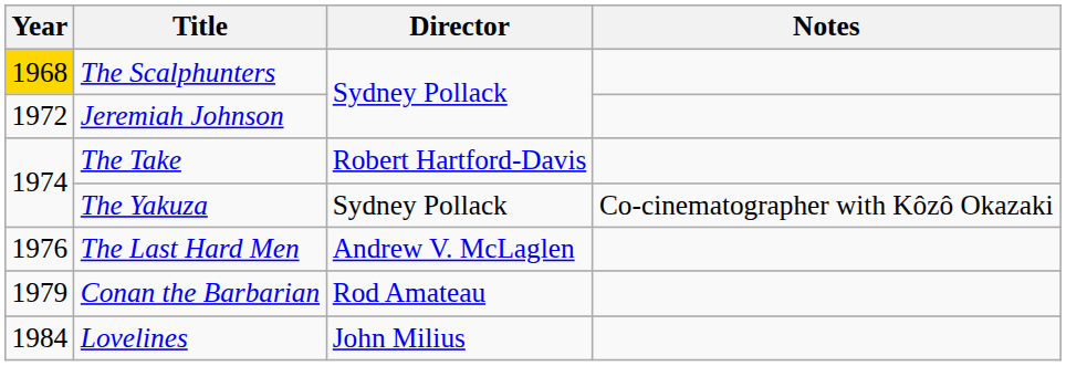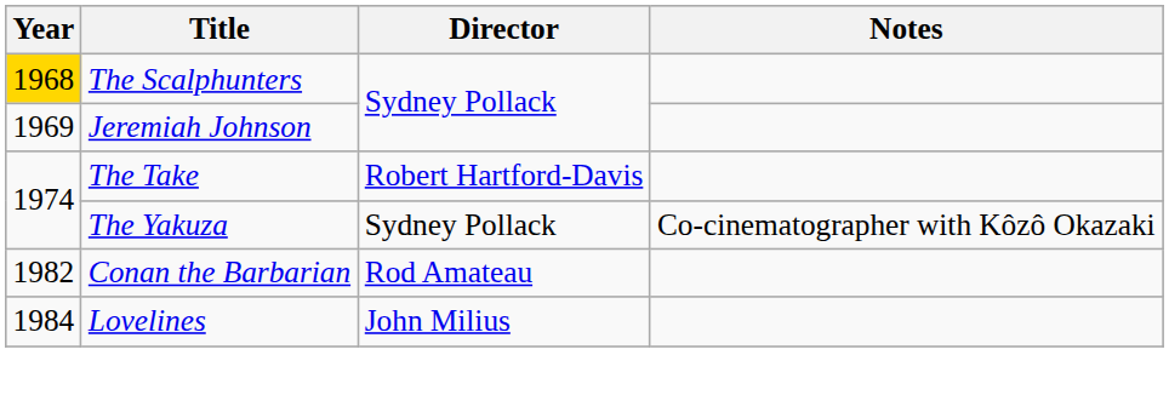Jeremiah Johnson | Year: 1972 -> 1969
- row: 1976 | The Last Hard Men | Andrew V. McLaglen
Conan the Barbarian | Year: 1979 -> 1982
